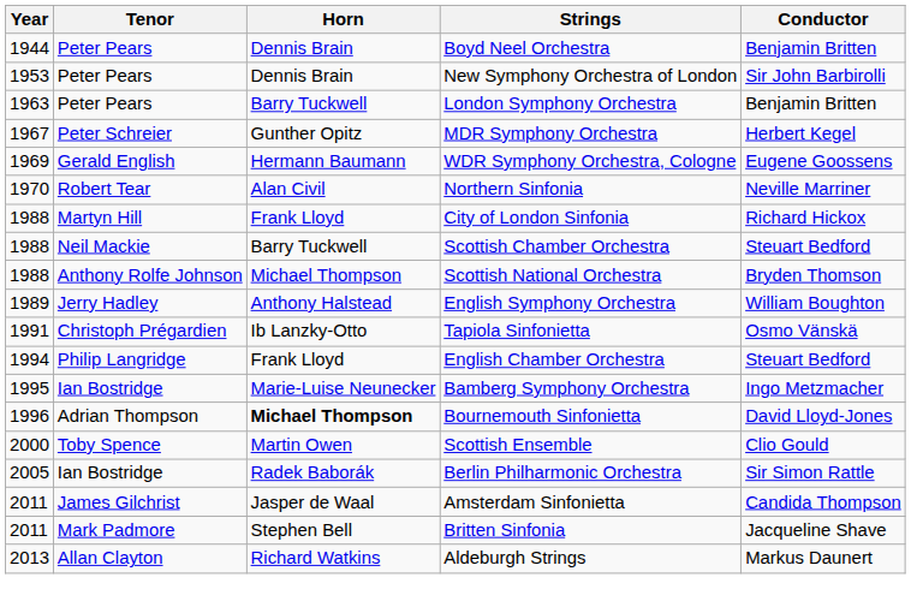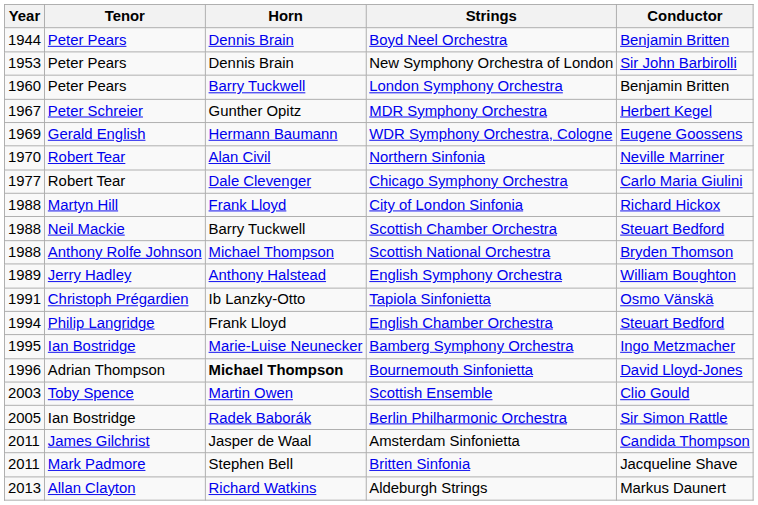London Symphony Orchestra | Year: 1963 -> 1960
+ row: 1977 | Robert Tear | Dale Clevenger | Chicago Symphony Orchestra | Carlo Maria Giulini
Scottish Ensemble | Year: 2000 -> 2003
